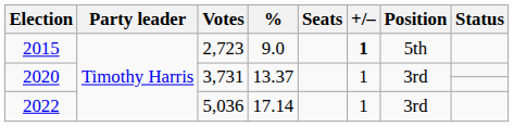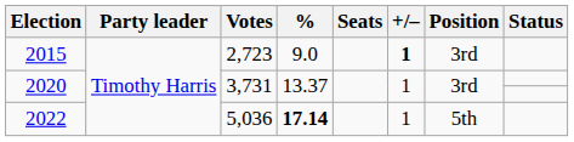2015 | Position: 5th -> 3rd
2022 | %: normal -> bold
2022 | Position: 3rd -> 5th
